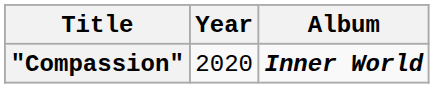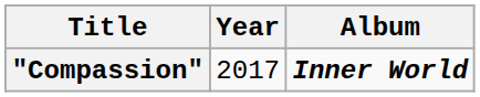"Compassion" | Year: 2020 -> 2017
